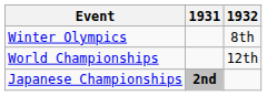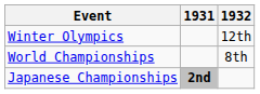Winter Olympics | 1932: 8th -> 12th
World Championships | 1932: 12th -> 8th
